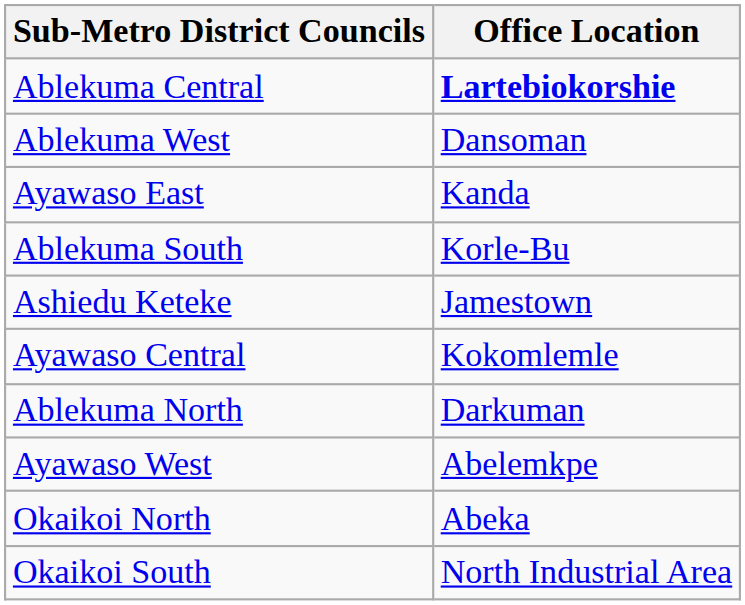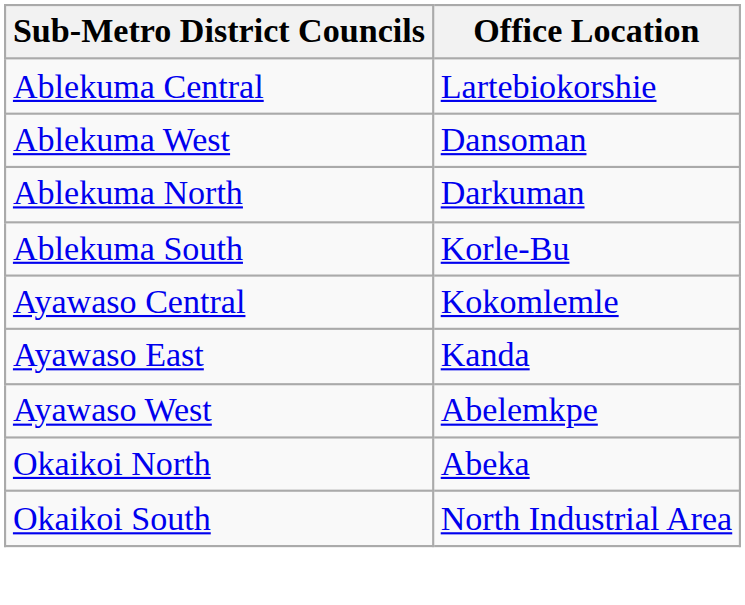Ablekuma Central | Office Location: bold -> normal
rows swapped: Ablekuma North <-> Ayawaso East
- row: Ashiedu Keteke | Jamestown
